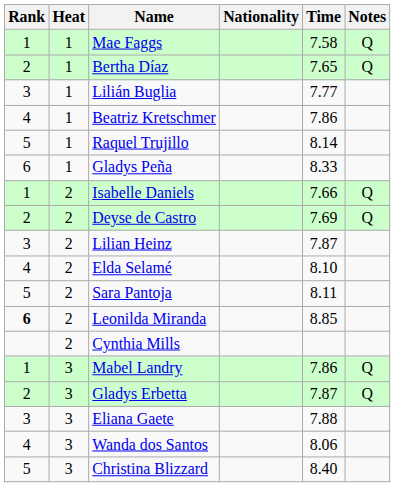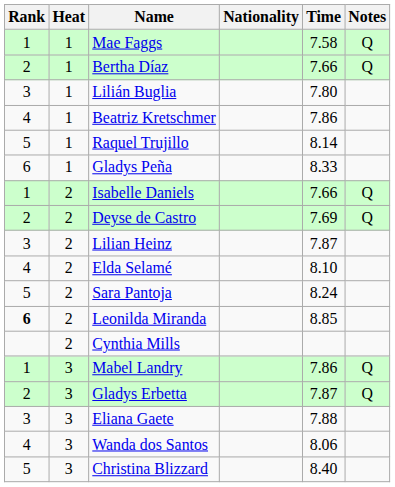Bertha Díaz | Time: 7.65 -> 7.66
Lilián Buglia | Time: 7.77 -> 7.80
Sara Pantoja | Time: 8.11 -> 8.24
